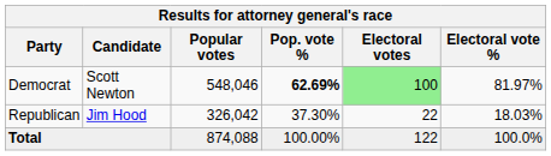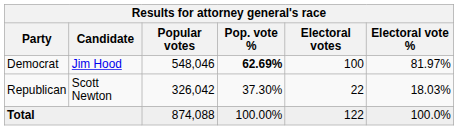Democrat | Candidate: Scott Newton -> Jim Hood
Democrat | Electoral votes: lightgreen background -> no background
Republican | Candidate: Jim Hood -> Scott Newton
